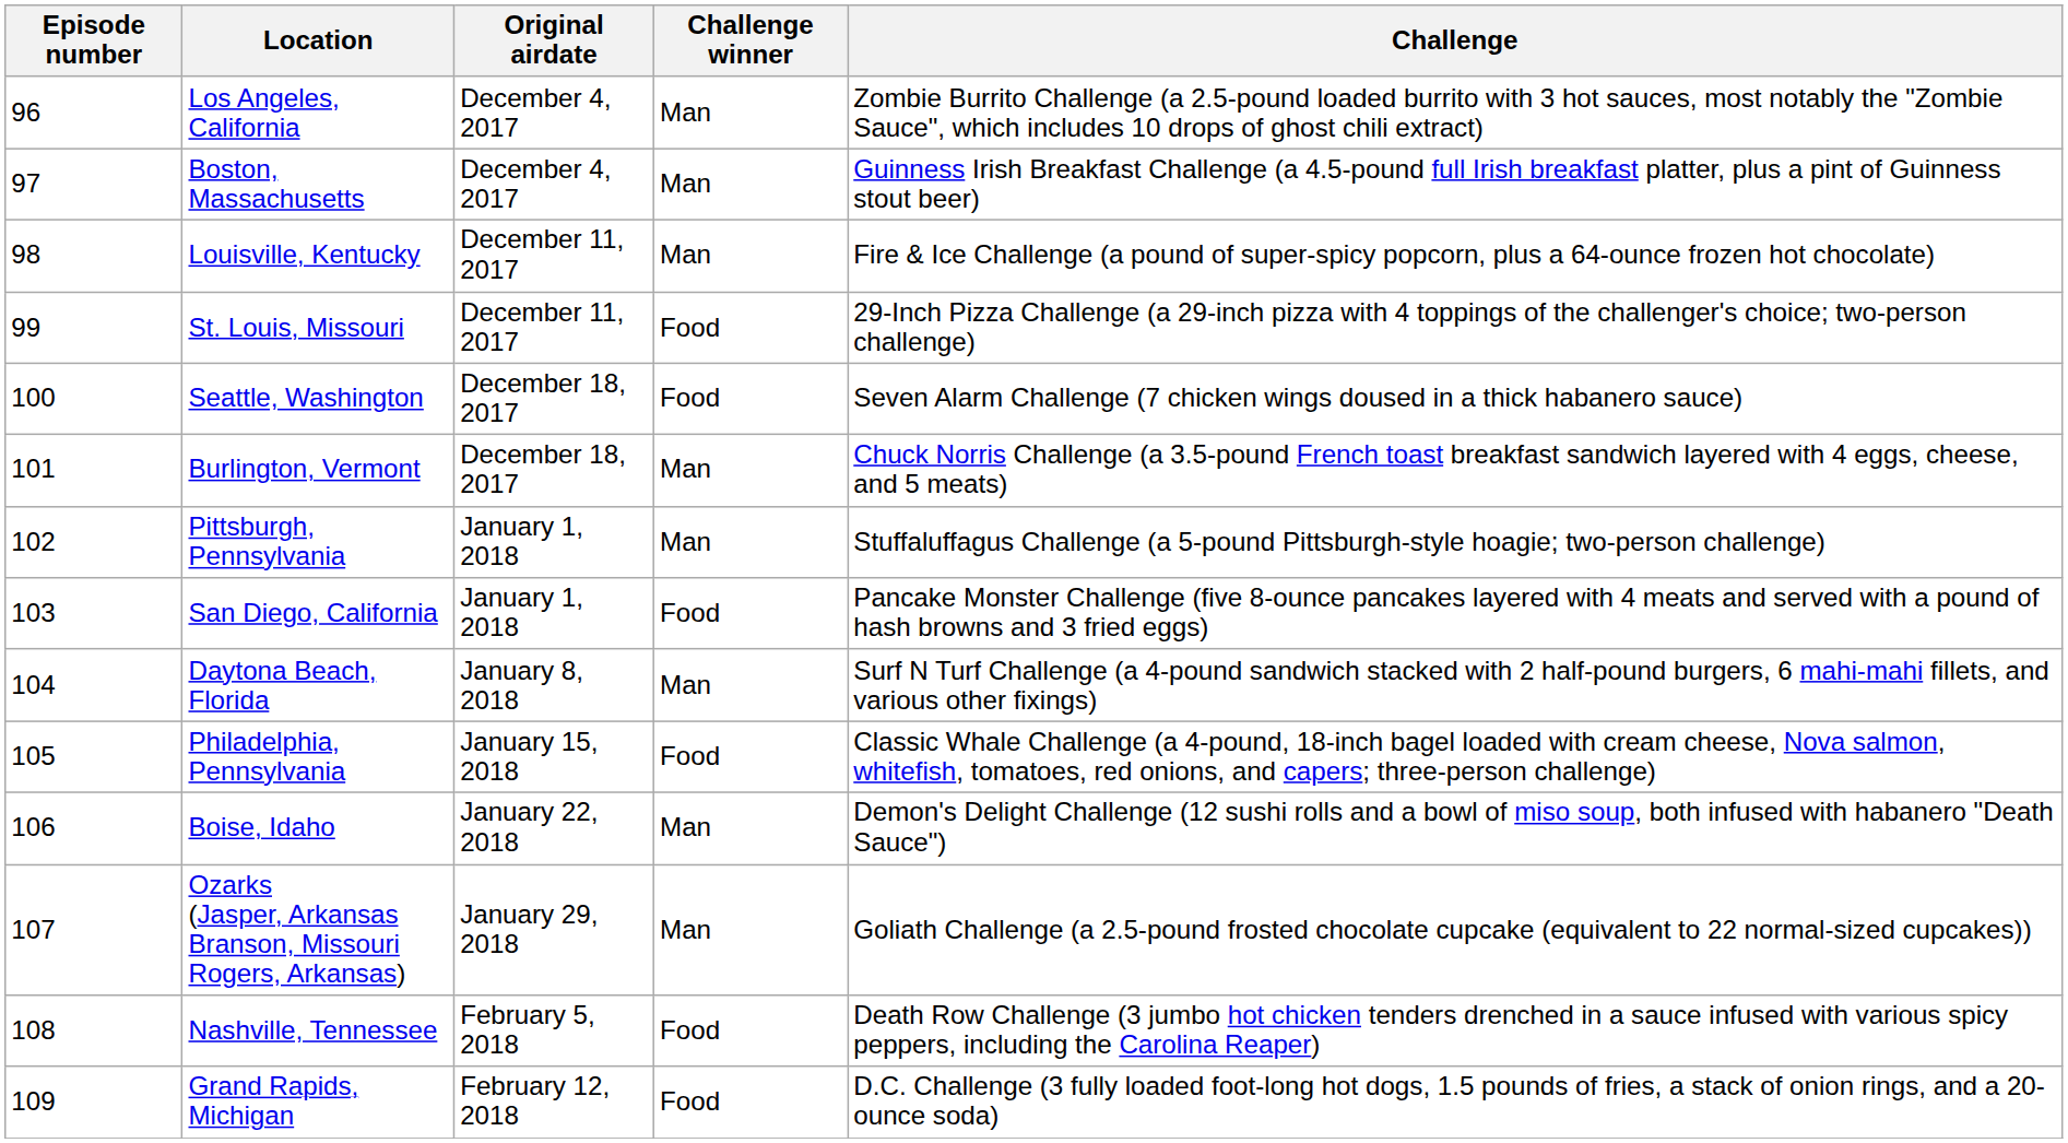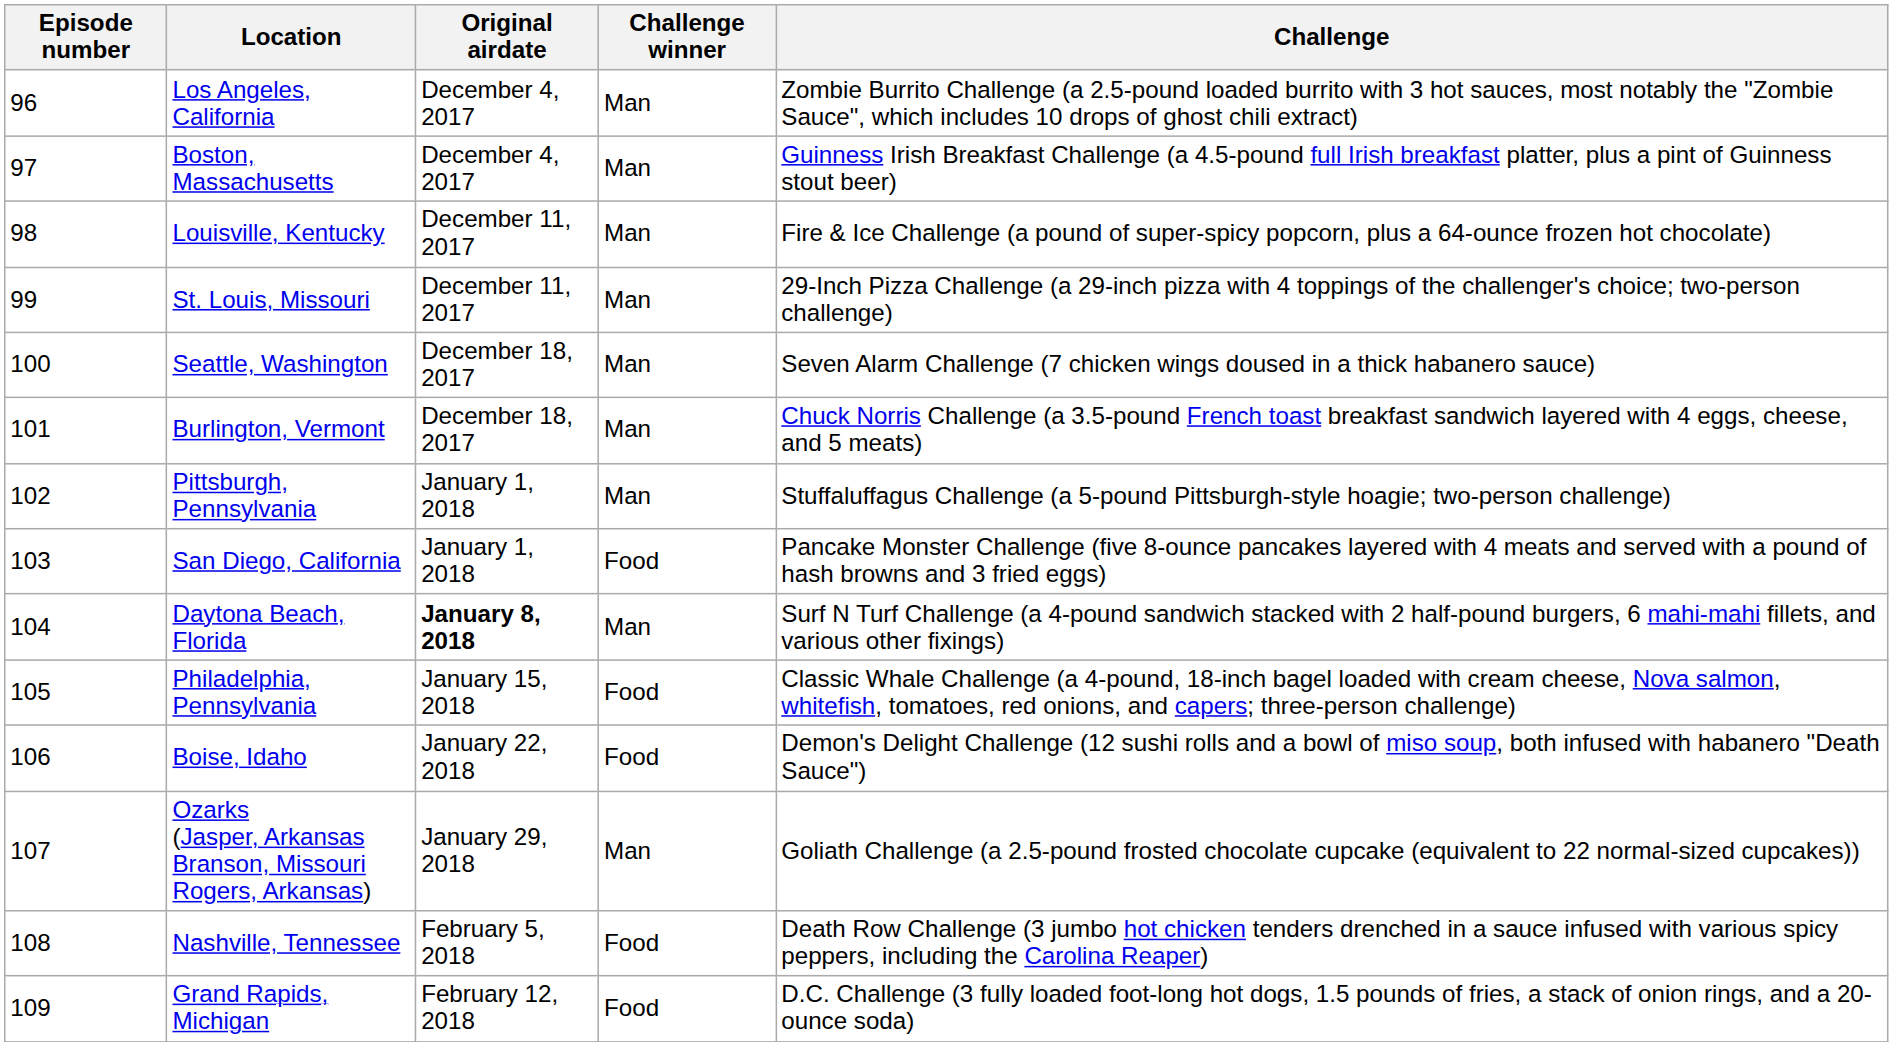St. Louis, Missouri | Challenge winner: Food -> Man
Seattle, Washington | Challenge winner: Food -> Man
Daytona Beach, Florida | Original airdate: normal -> bold
Boise, Idaho | Challenge winner: Man -> Food
